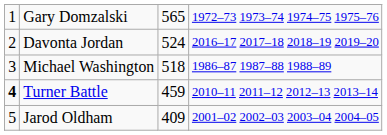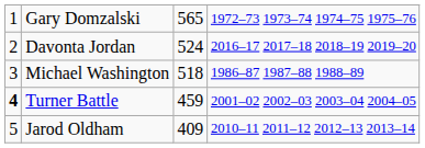Turner Battle | column 4: 2010–11 2011–12 2012–13 2013–14 -> 2001–02 2002–03 2003–04 2004–05
Jarod Oldham | column 4: 2001–02 2002–03 2003–04 2004–05 -> 2010–11 2011–12 2012–13 2013–14
